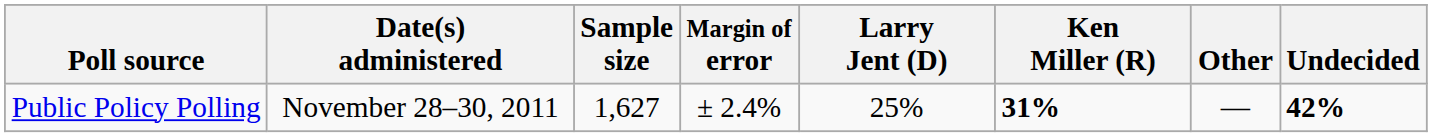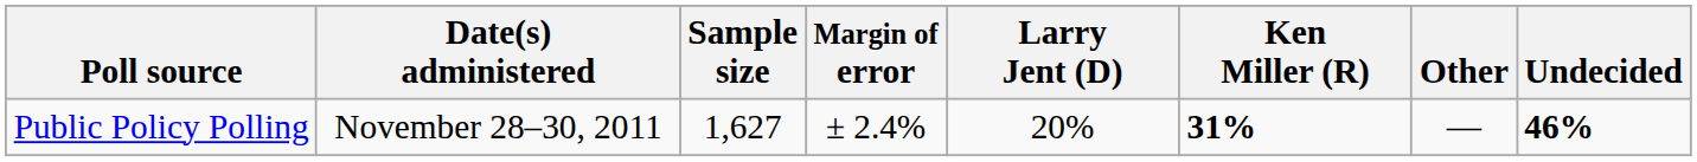Public Policy Polling | Larry Jent (D): 25% -> 20%
Public Policy Polling | Undecided: 42% -> 46%
